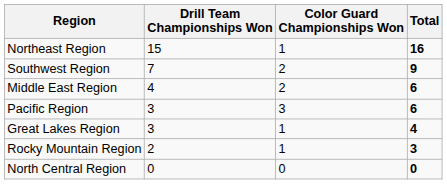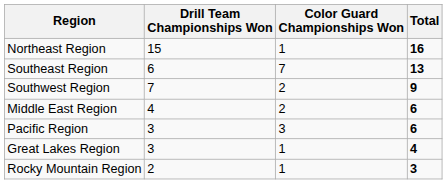+ row: Southeast Region | 6 | 7 | 13
- row: North Central Region | 0 | 0 | 0
